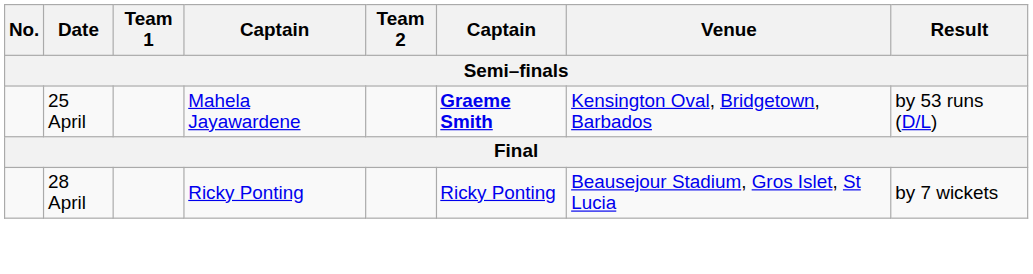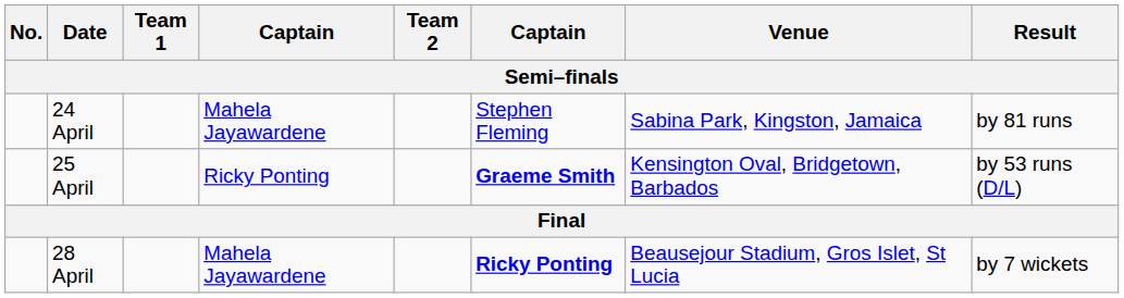+ row: 24 April | Mahela Jayawardene | Stephen Fleming | Sabina Park, Kingston, Jamaica | by 81 runs
25 April | column 4: Mahela Jayawardene -> Ricky Ponting
28 April | column 4: Ricky Ponting -> Mahela Jayawardene
28 April | column 6: normal -> bold
